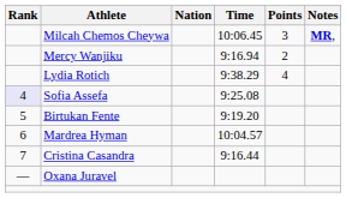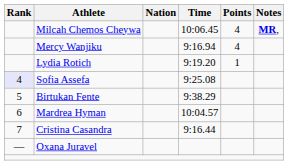Milcah Chemos Cheywa | Points: 3 -> 4
Mercy Wanjiku | Points: 2 -> 4
Lydia Rotich | Time: 9:38.29 -> 9:19.20
Lydia Rotich | Points: 4 -> 1
Birtukan Fente | Time: 9:19.20 -> 9:38.29
